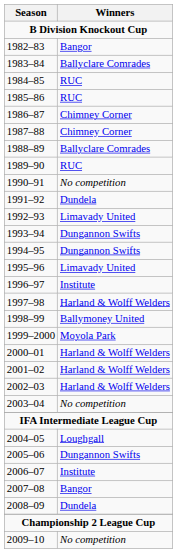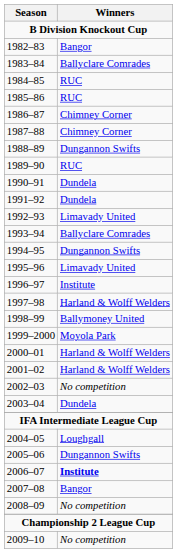1988–89 | Winners: Ballyclare Comrades -> Dungannon Swifts
1990–91 | Winners: No competition -> Dundela
1993–94 | Winners: Dungannon Swifts -> Ballyclare Comrades
2002–03 | Winners: Harland & Wolff Welders -> No competition
2003–04 | Winners: No competition -> Dundela
2006–07 | Winners: normal -> bold
2008–09 | Winners: Dundela -> No competition
